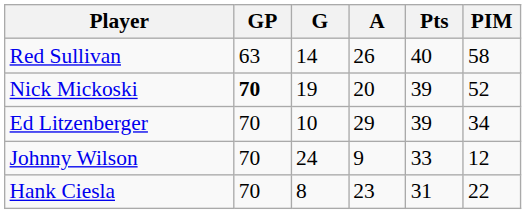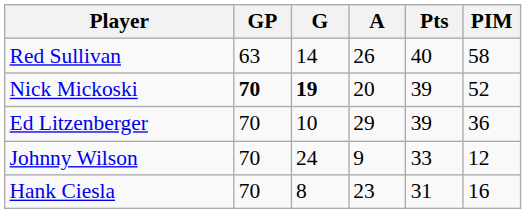Nick Mickoski | G: normal -> bold
Ed Litzenberger | PIM: 34 -> 36
Hank Ciesla | PIM: 22 -> 16
